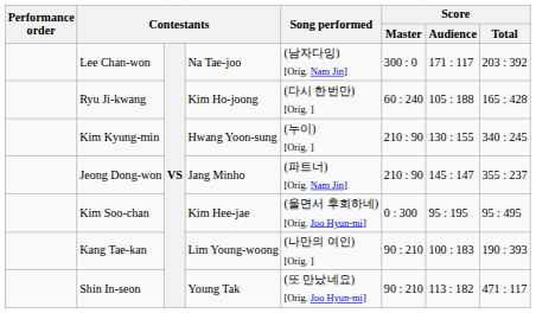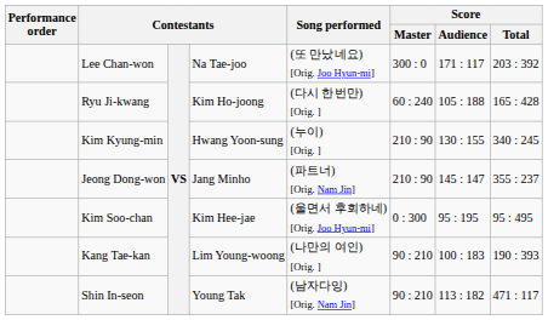Lee Chan-won | Song performed: (남자다잉) [Orig. Nam Jin] -> (또 만났네요) [Orig. Joo Hyun-mi]
Shin In-seon | Song performed: (또 만났네요) [Orig. Joo Hyun-mi] -> (남자다잉) [Orig. Nam Jin]
